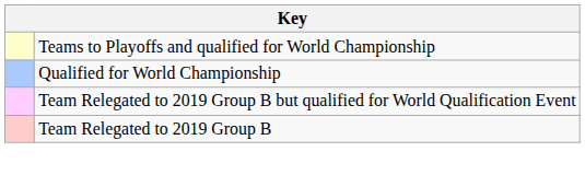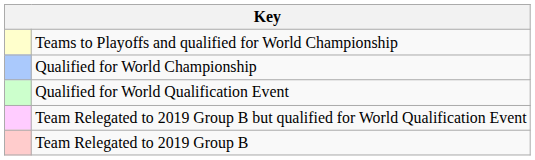+ row: Qualified for World Qualification Event
